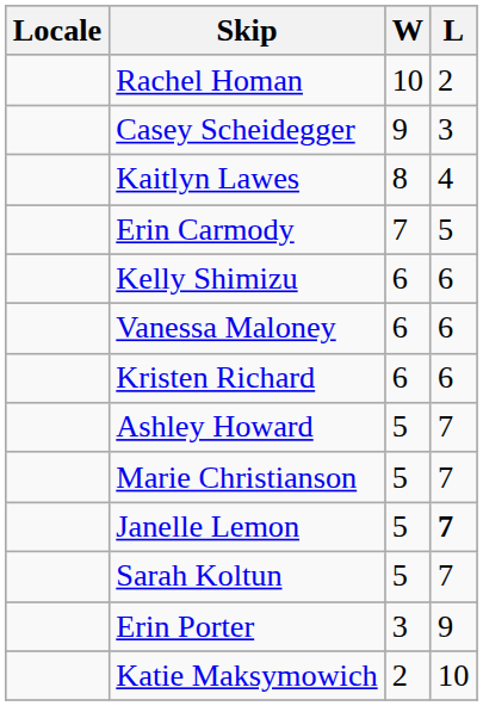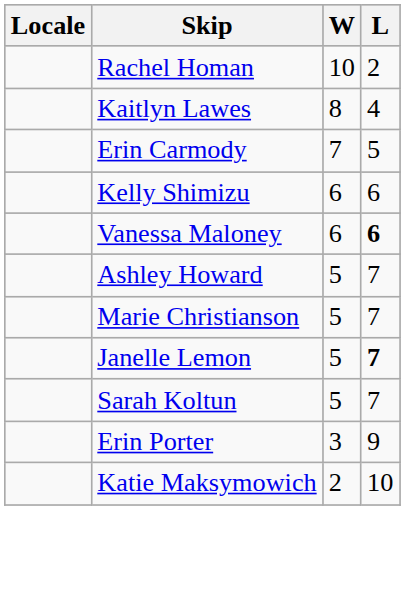- row: Casey Scheidegger | 9 | 3
Vanessa Maloney | L: normal -> bold
- row: Kristen Richard | 6 | 6
